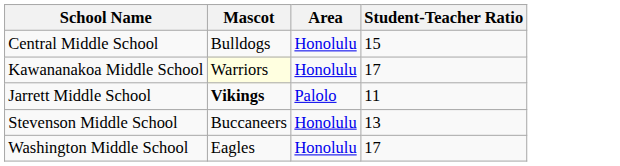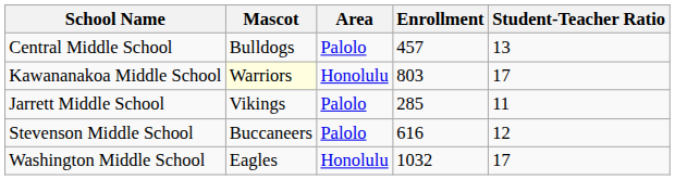+ column: Enrollment | 457 | 803 | 285 | 616 | 1032
Central Middle School | Area: Honolulu -> Palolo
Central Middle School | Student-Teacher Ratio: 15 -> 13
Jarrett Middle School | Mascot: bold -> normal
Stevenson Middle School | Area: Honolulu -> Palolo
Stevenson Middle School | Student-Teacher Ratio: 13 -> 12
